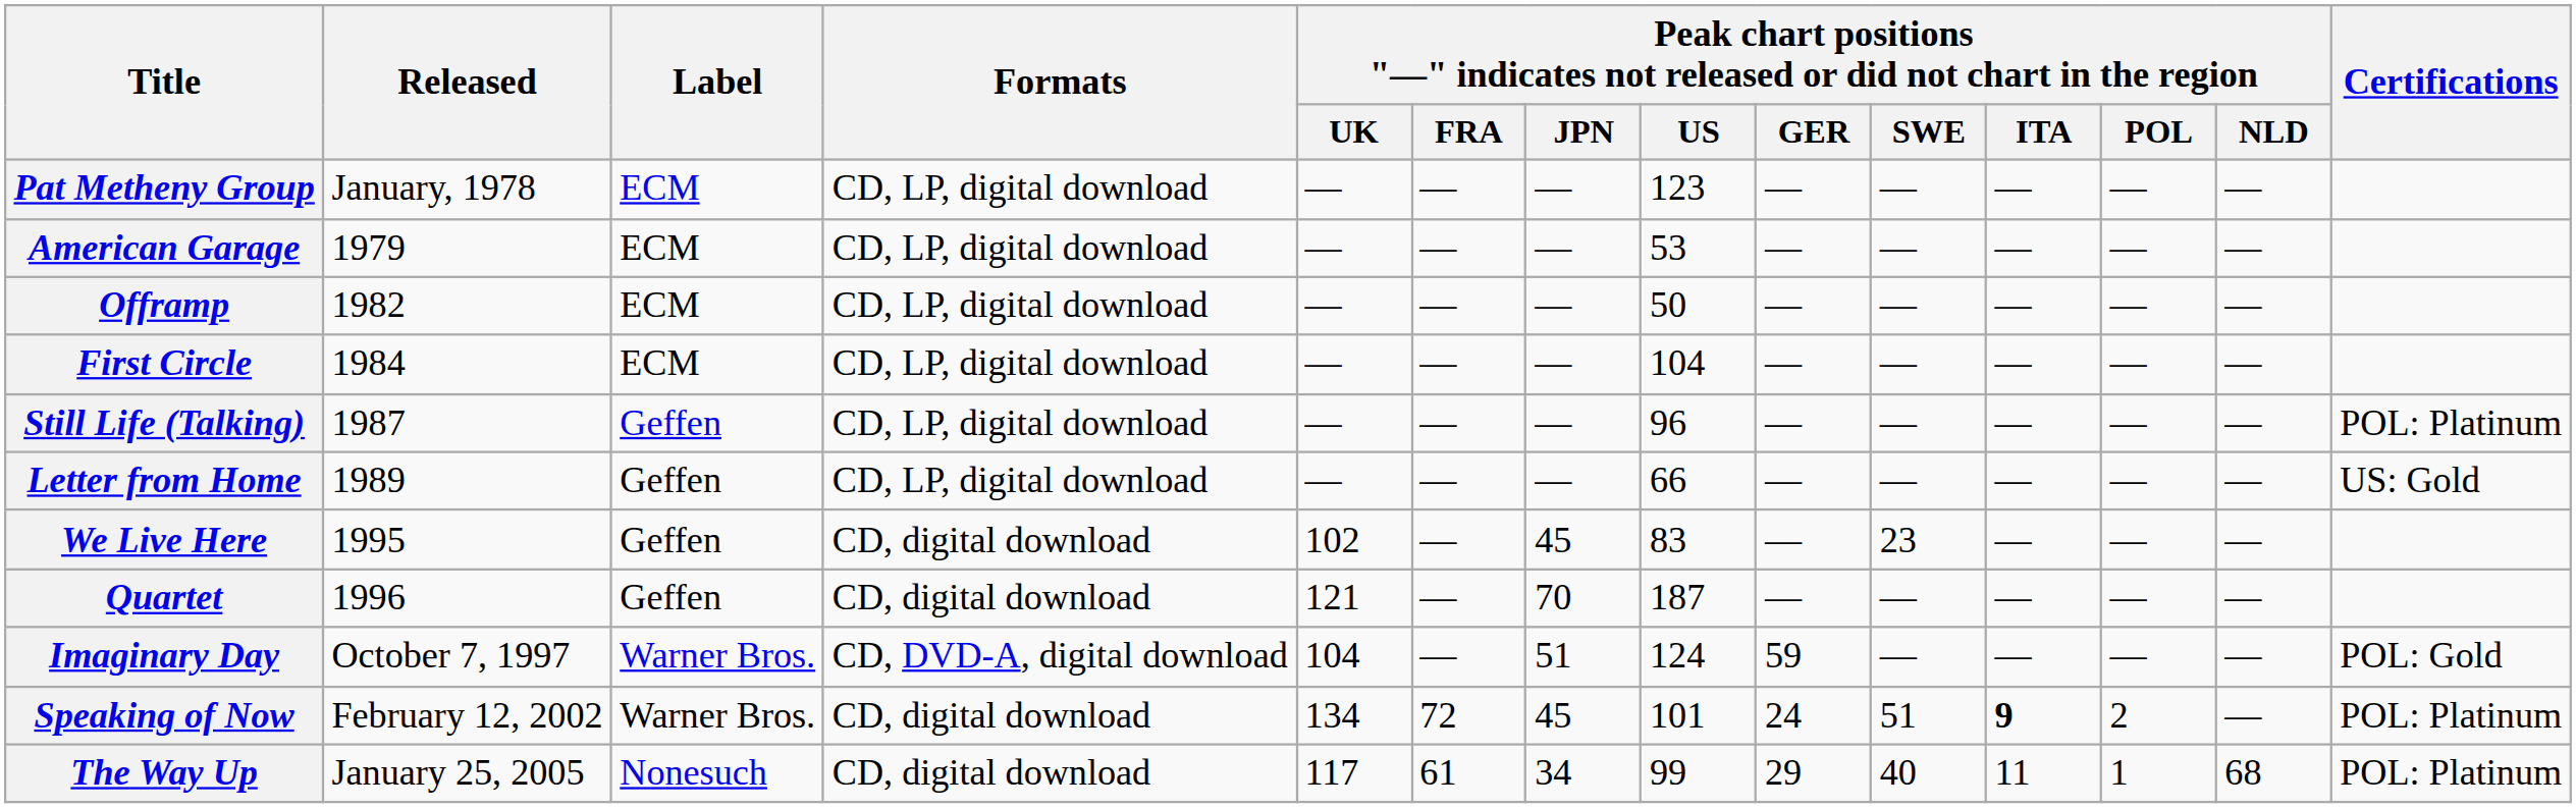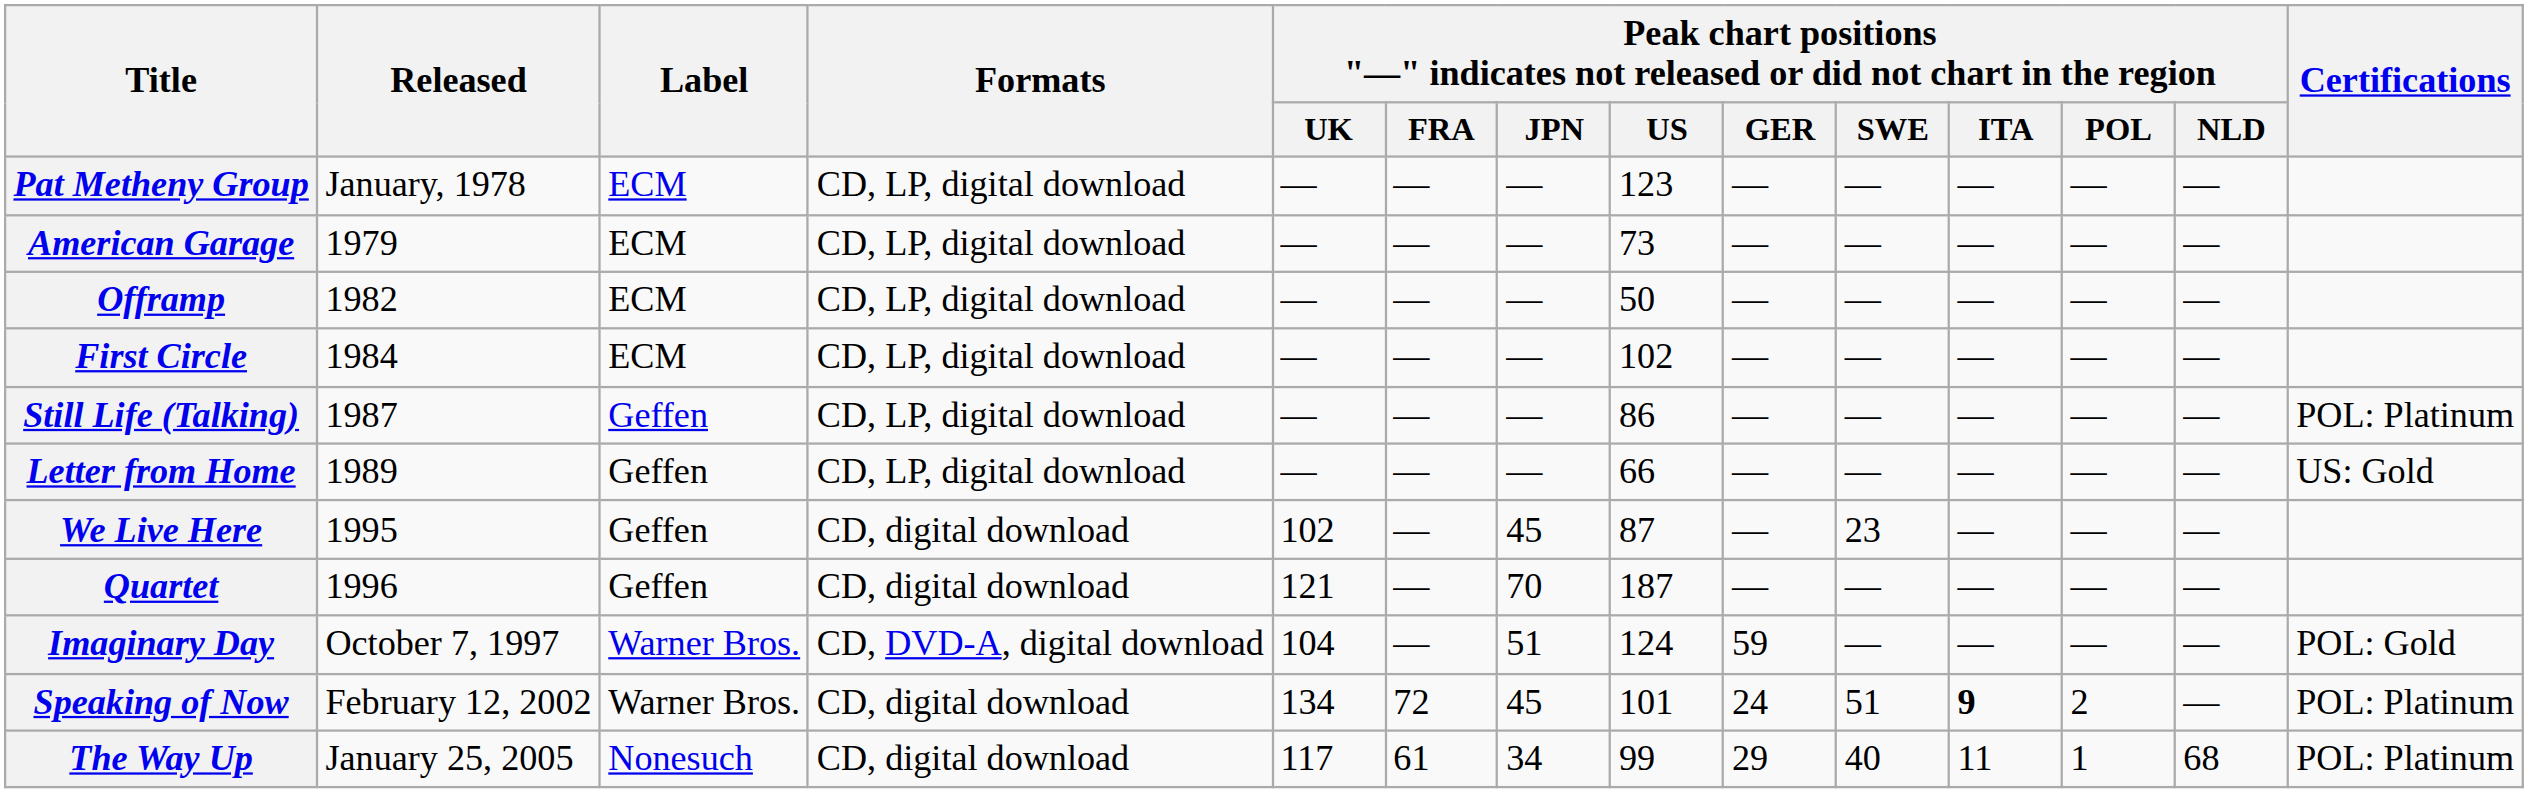American Garage | column 8: 53 -> 73
First Circle | column 8: 104 -> 102
Still Life (Talking) | column 8: 96 -> 86
We Live Here | column 8: 83 -> 87
